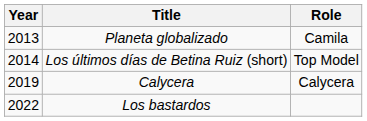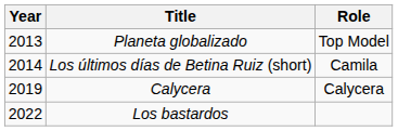Planeta globalizado | Role: Camila -> Top Model
Los últimos días de Betina Ruiz (short) | Role: Top Model -> Camila
